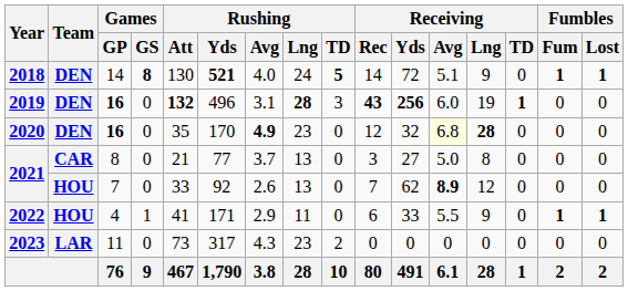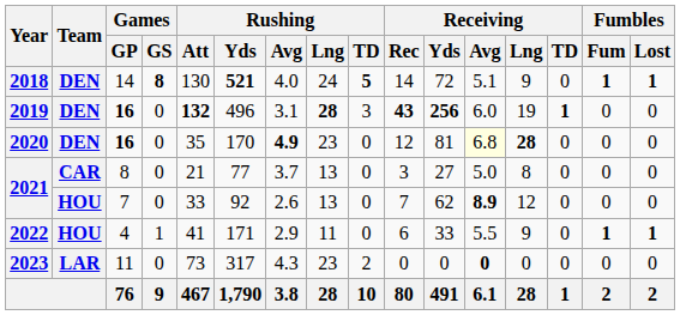2020 | Receiving / Yds: 32 -> 81
2023 | Receiving / Avg: normal -> bold
